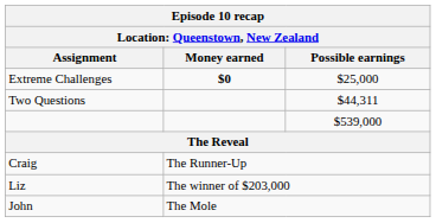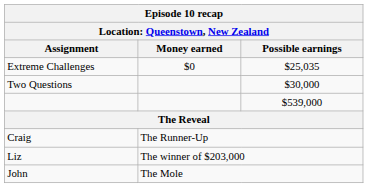Extreme Challenges | Money earned: bold -> normal
Extreme Challenges | Possible earnings: $25,000 -> $25,035
Two Questions | Possible earnings: $44,311 -> $30,000
